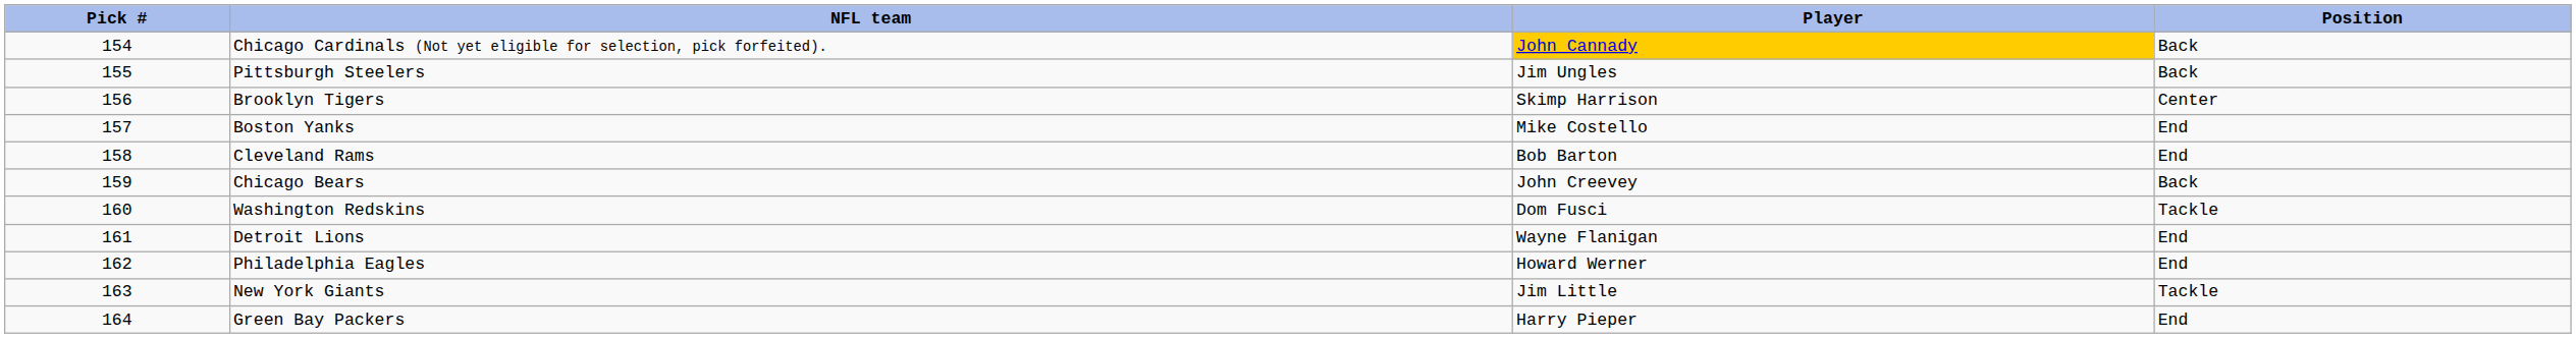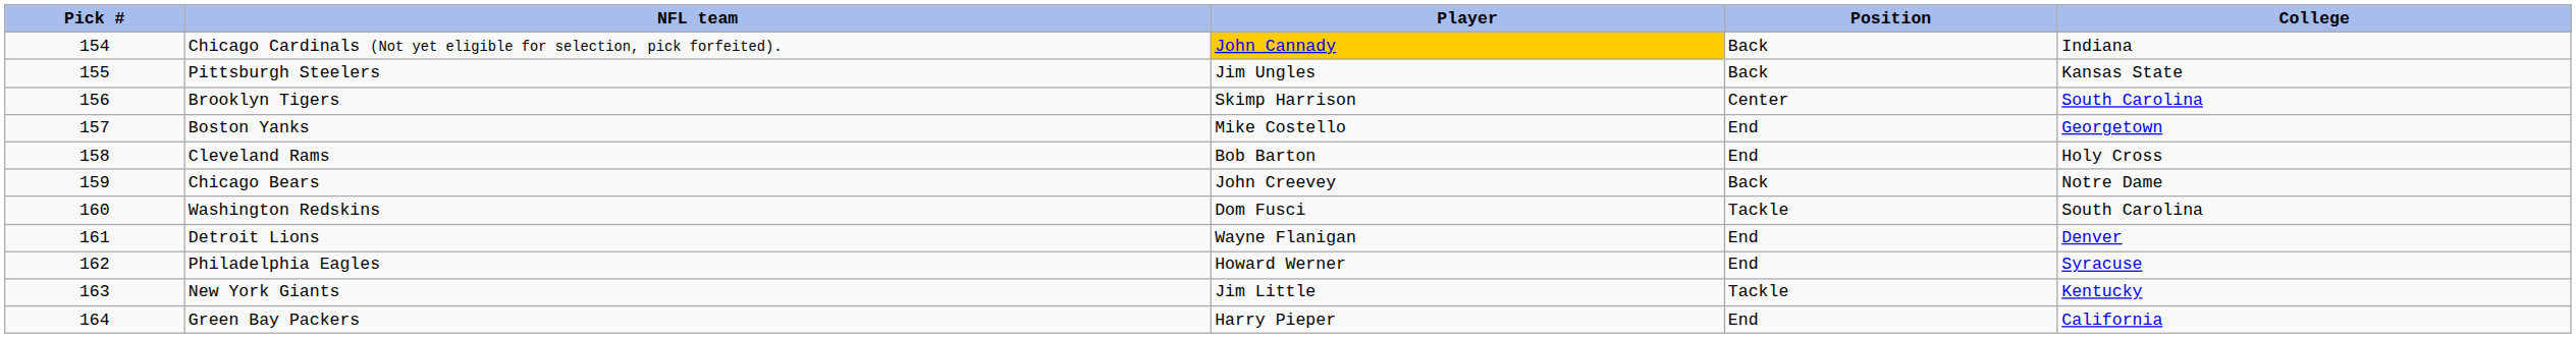+ column: College | Indiana | Kansas State | South Carolina | Georgetown | Holy Cross | Notre Dame | South Carolina | Denver | Syracuse | Kentucky | California
